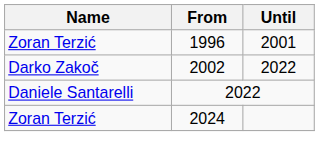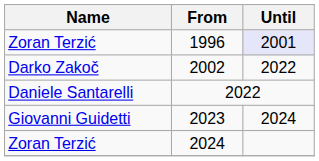1996 | Until: no background -> lavender background
+ row: Giovanni Guidetti | 2023 | 2024
